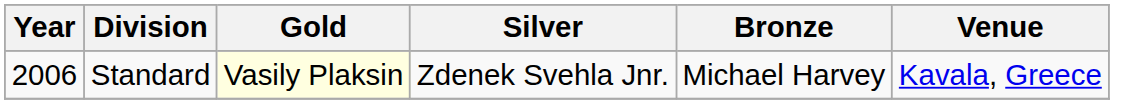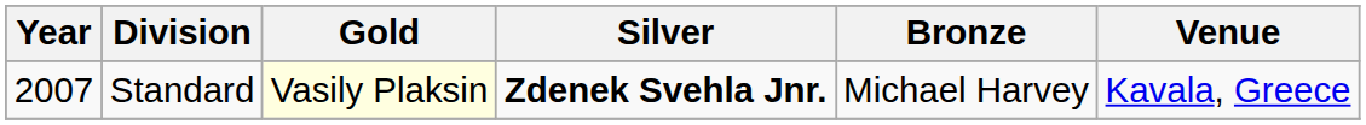Standard | Year: 2006 -> 2007
Standard | Silver: normal -> bold
